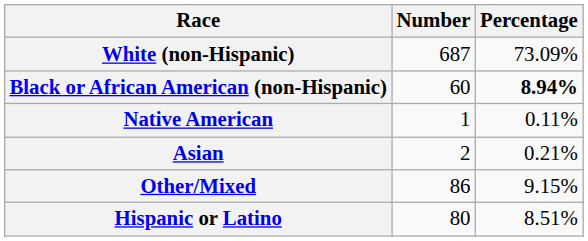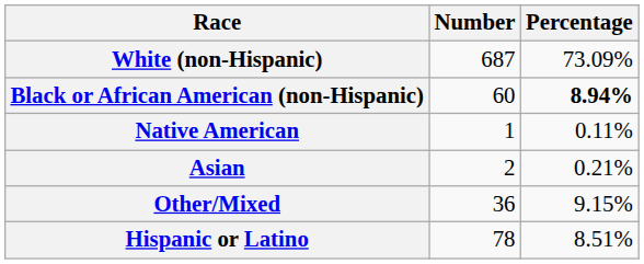Other/Mixed | Number: 86 -> 36
Hispanic or Latino | Number: 80 -> 78
